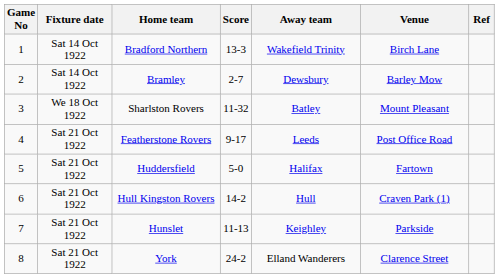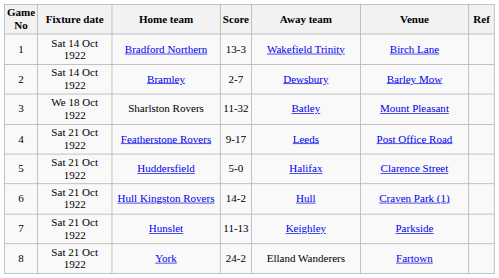Huddersfield | Venue: Fartown -> Clarence Street
York | Venue: Clarence Street -> Fartown
